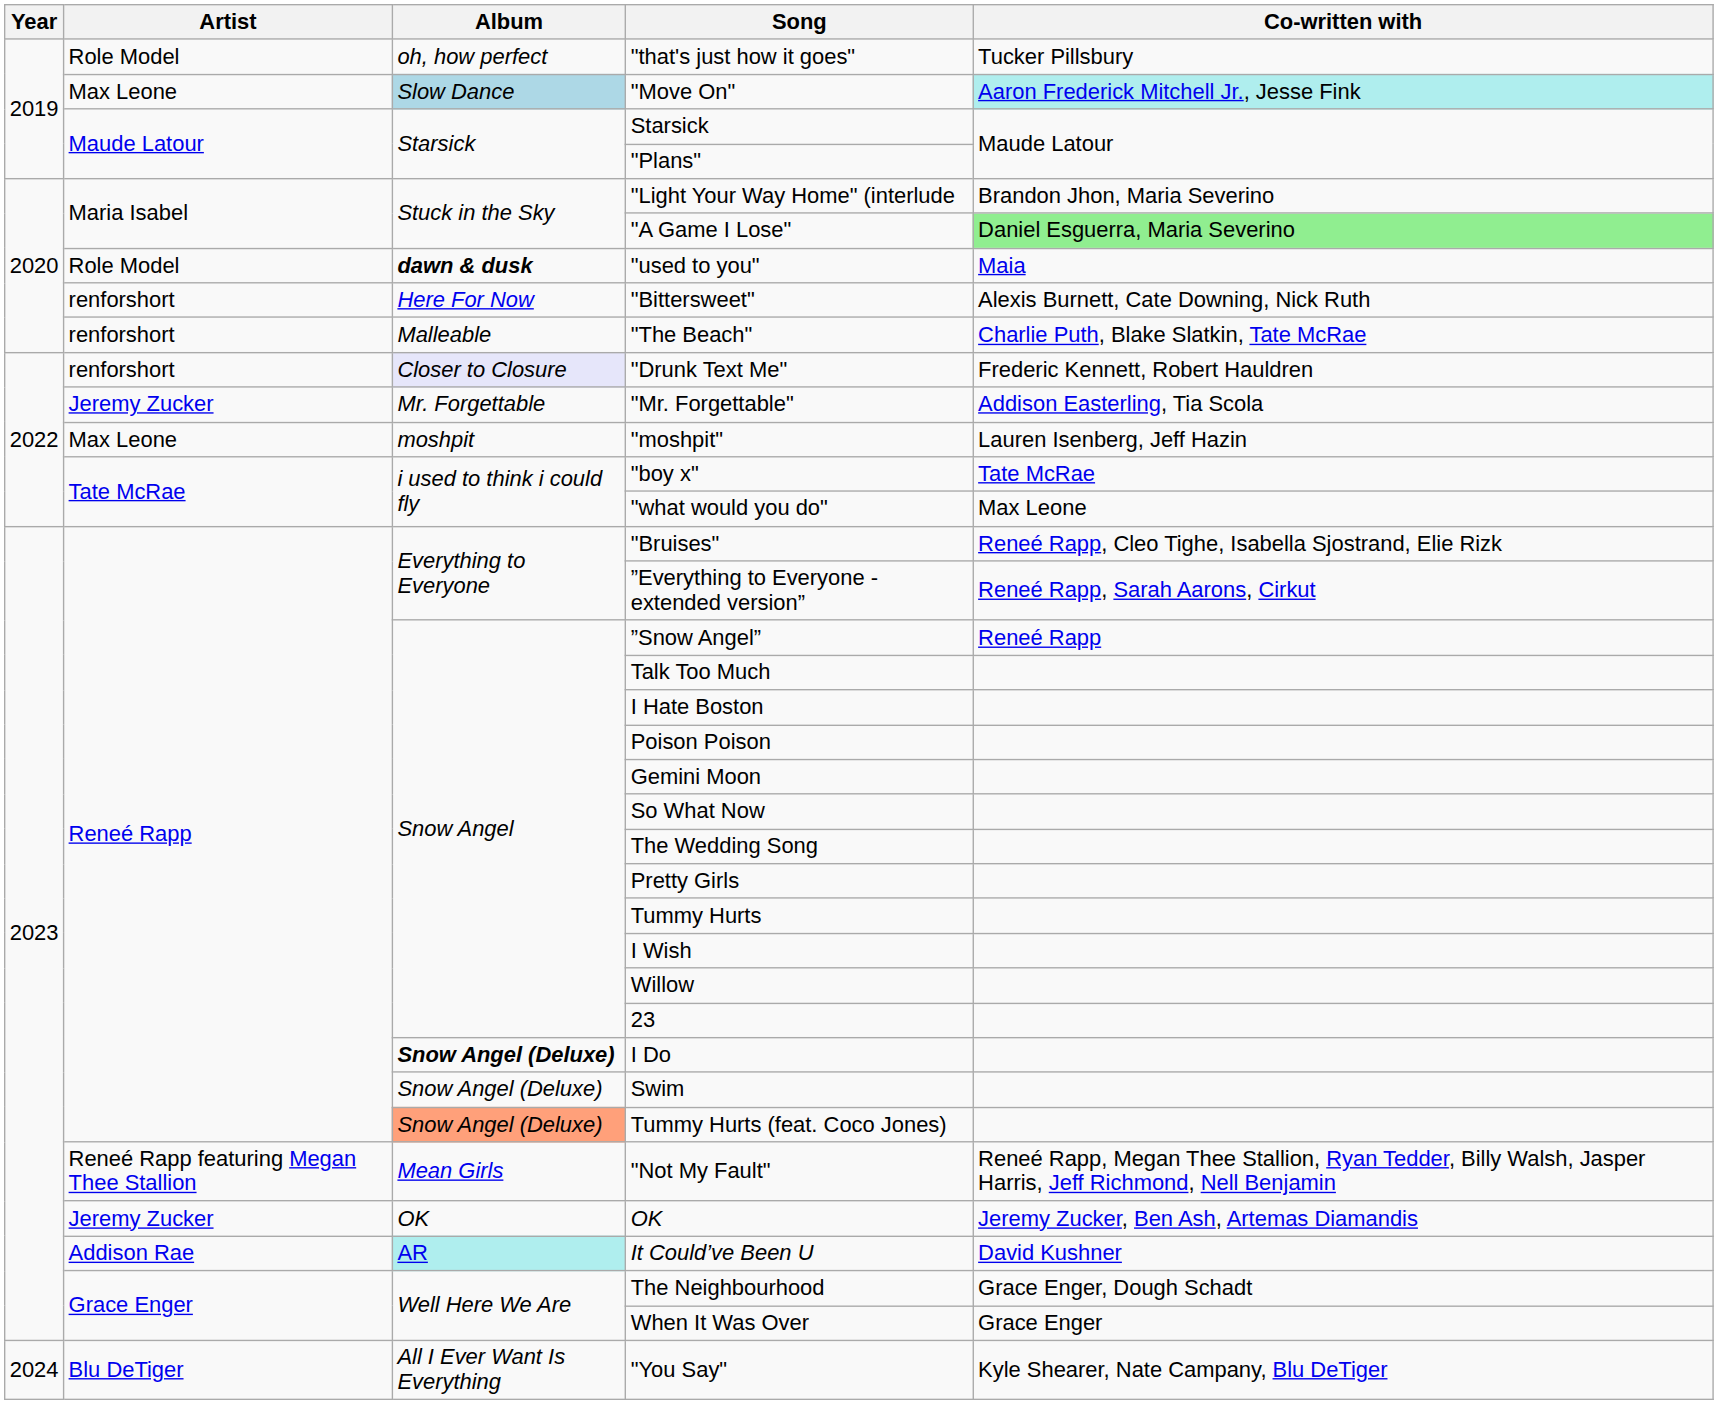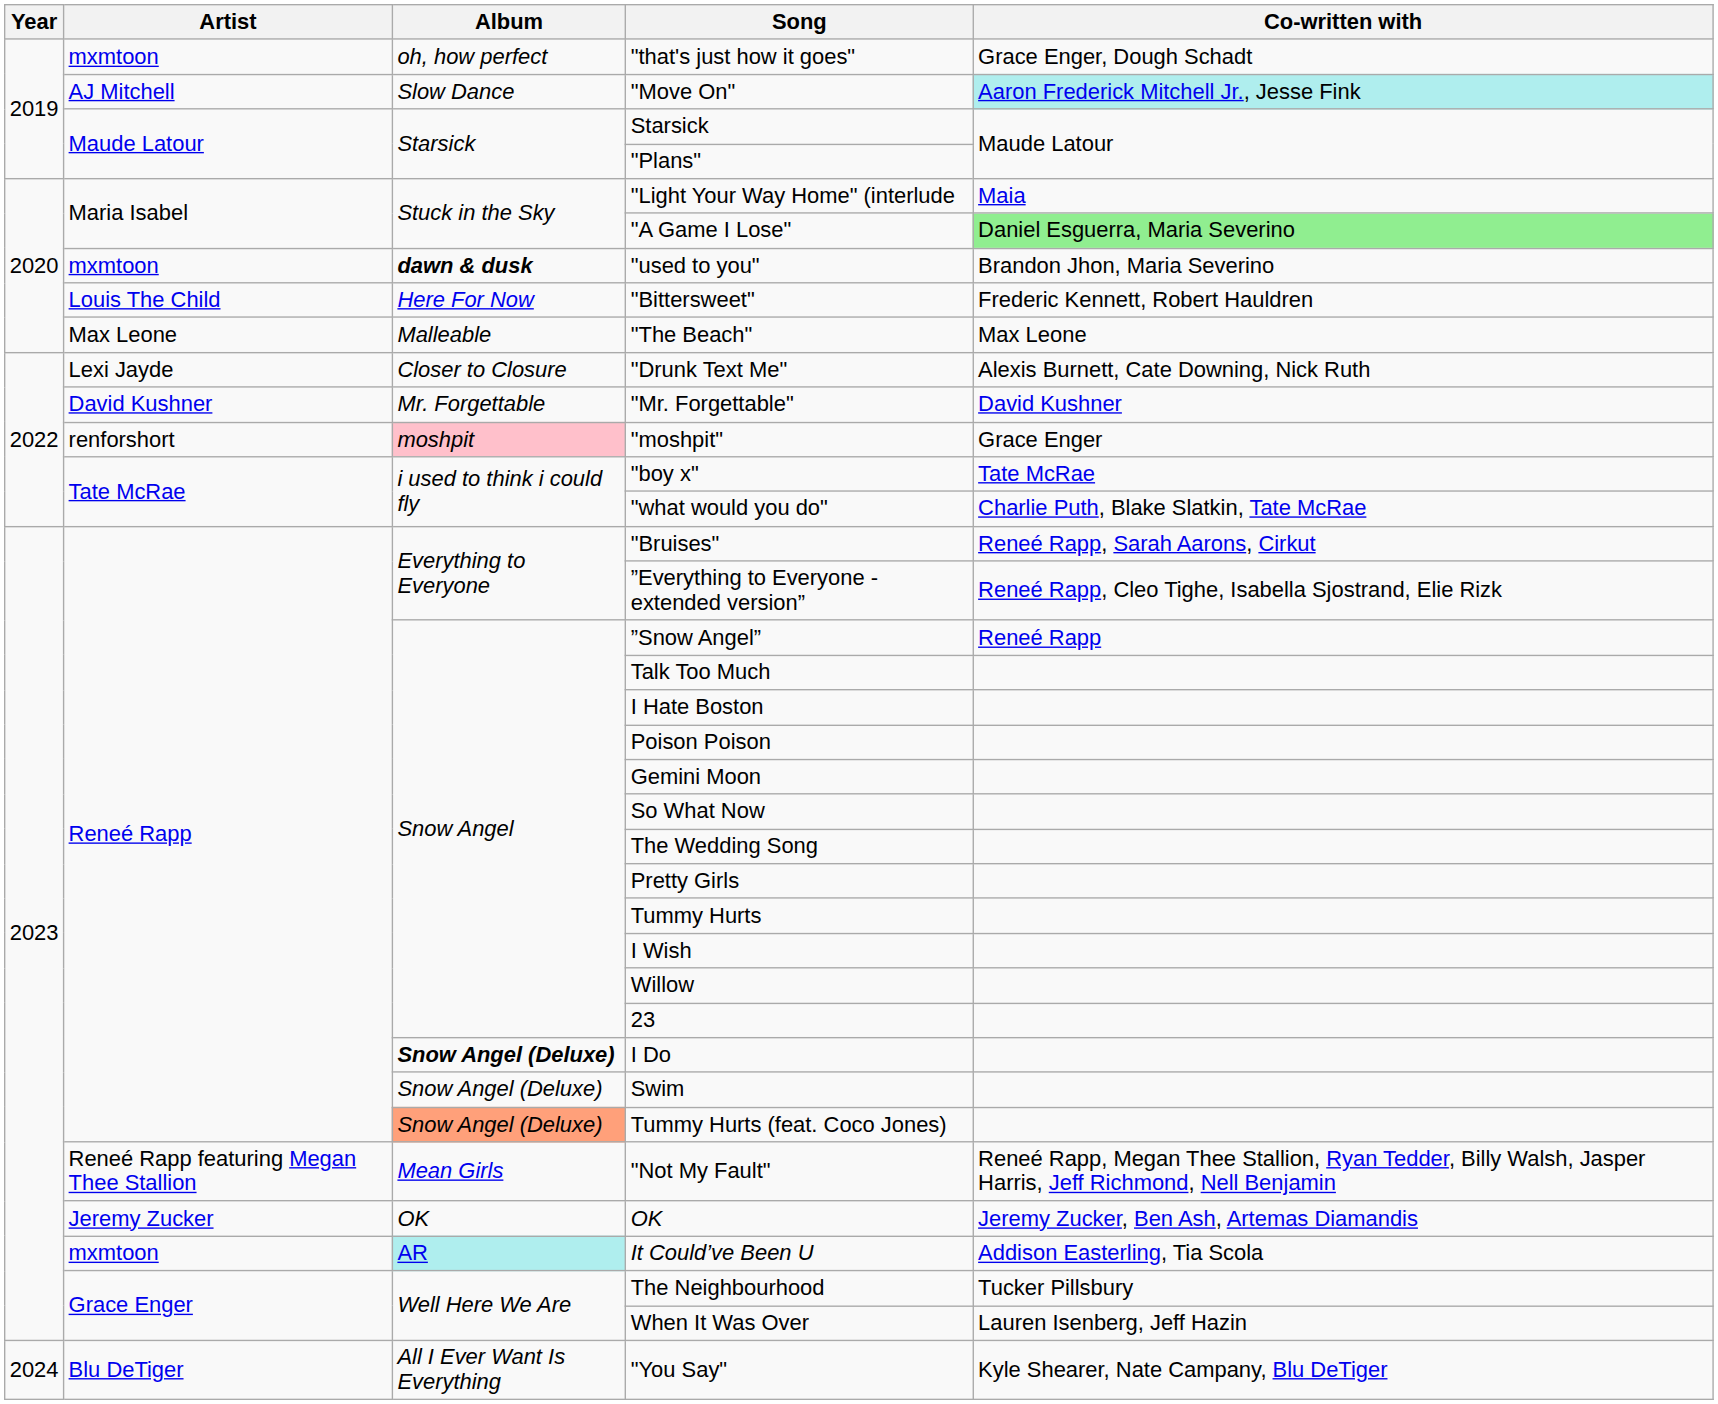"that's just how it goes" | Artist: Role Model -> mxmtoon
"that's just how it goes" | Co-written with: Tucker Pillsbury -> Grace Enger, Dough Schadt
"Move On" | Artist: Max Leone -> AJ Mitchell
"Move On" | Album: lightblue background -> no background
"Light Your Way Home" (interlude | Co-written with: Brandon Jhon, Maria Severino -> Maia
"used to you" | Artist: Role Model -> mxmtoon
"used to you" | Co-written with: Maia -> Brandon Jhon, Maria Severino
"Bittersweet" | Artist: renforshort -> Louis The Child
"Bittersweet" | Co-written with: Alexis Burnett, Cate Downing, Nick Ruth -> Frederic Kennett, Robert Hauldren
"The Beach" | Artist: renforshort -> Max Leone
"The Beach" | Co-written with: Charlie Puth, Blake Slatkin, Tate McRae -> Max Leone
"Drunk Text Me" | Artist: renforshort -> Lexi Jayde
"Drunk Text Me" | Album: lavender background -> no background
"Drunk Text Me" | Co-written with: Frederic Kennett, Robert Hauldren -> Alexis Burnett, Cate Downing, Nick Ruth
"Mr. Forgettable" | Artist: Jeremy Zucker -> David Kushner
"Mr. Forgettable" | Co-written with: Addison Easterling, Tia Scola -> David Kushner
"moshpit" | Artist: Max Leone -> renforshort
"moshpit" | Album: no background -> pink background
"moshpit" | Co-written with: Lauren Isenberg, Jeff Hazin -> Grace Enger
"what would you do" | Co-written with: Max Leone -> Charlie Puth, Blake Slatkin, Tate McRae
"Bruises" | Co-written with: Reneé Rapp, Cleo Tighe, Isabella Sjostrand, Elie Rizk -> Reneé Rapp, Sarah Aarons, Cirkut
”Everything to Everyone - extended version” | Co-written with: Reneé Rapp, Sarah Aarons, Cirkut -> Reneé Rapp, Cleo Tighe, Isabella Sjostrand, Elie Rizk
It Could’ve Been U | Artist: Addison Rae -> mxmtoon
It Could’ve Been U | Co-written with: David Kushner -> Addison Easterling, Tia Scola
The Neighbourhood | Co-written with: Grace Enger, Dough Schadt -> Tucker Pillsbury
When It Was Over | Co-written with: Grace Enger -> Lauren Isenberg, Jeff Hazin
